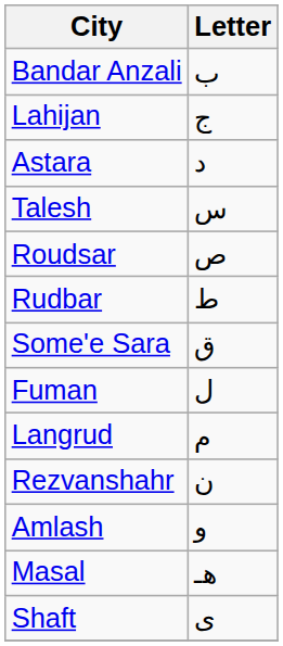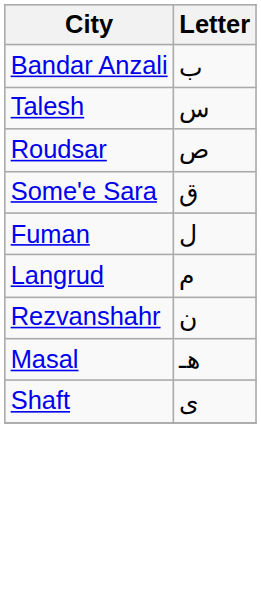- row: Lahijan | ج
- row: Astara | د
- row: Rudbar | ط
- row: Amlash | و
